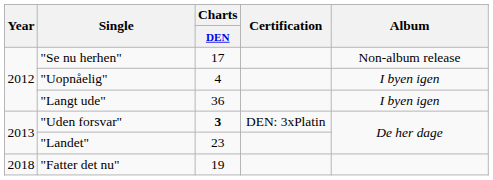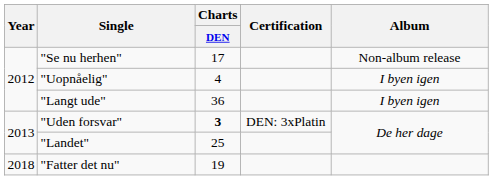"Landet" | Charts / DEN: 23 -> 25
